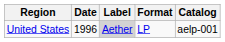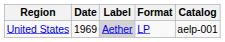United States | Date: 1996 -> 1969
